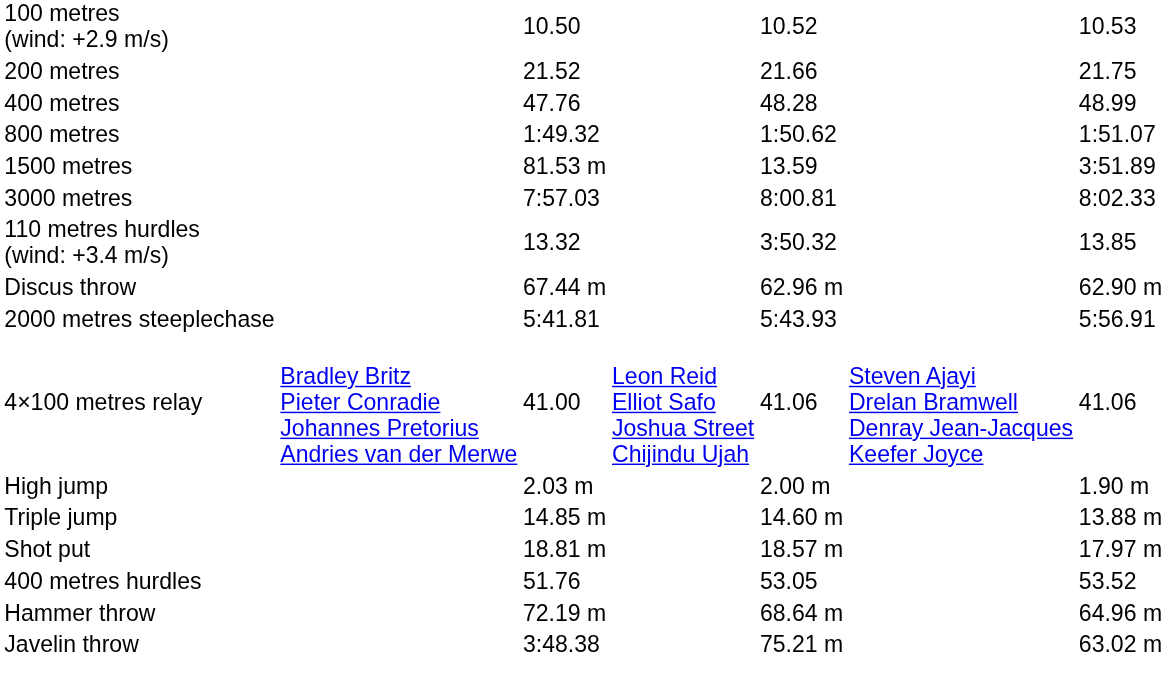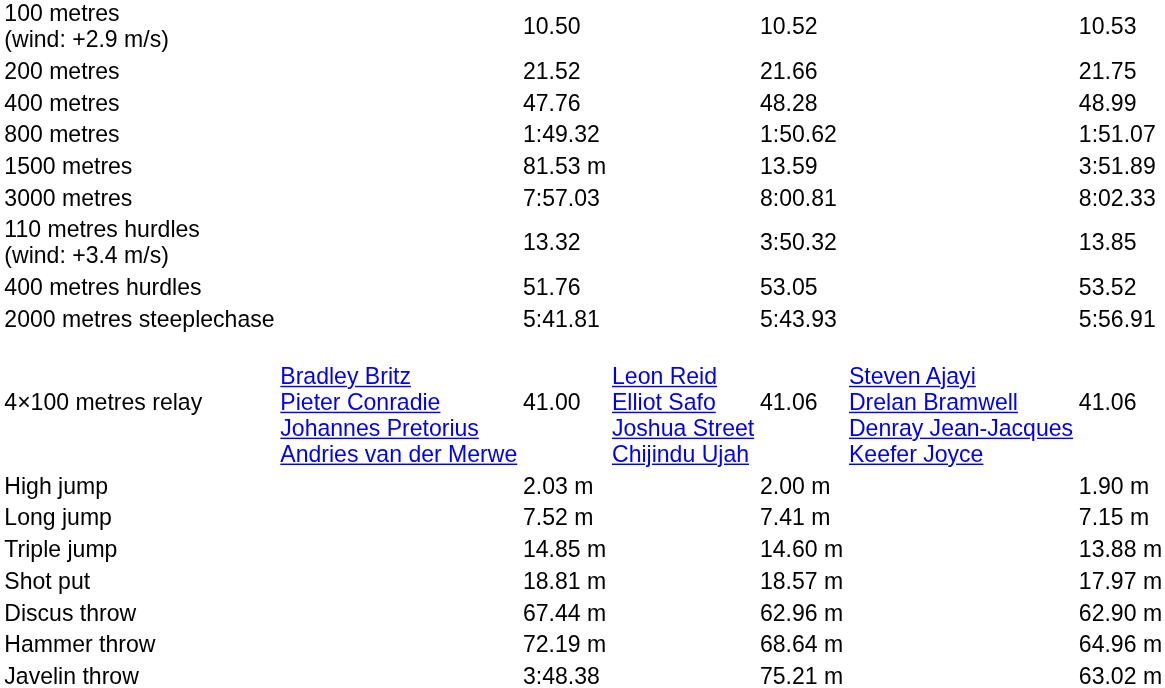rows swapped: 400 metres hurdles <-> Discus throw
+ row: Long jump | 7.52 m | 7.41 m | 7.15 m
